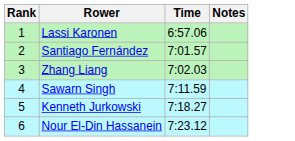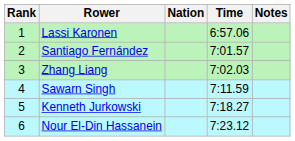+ column: Nation
